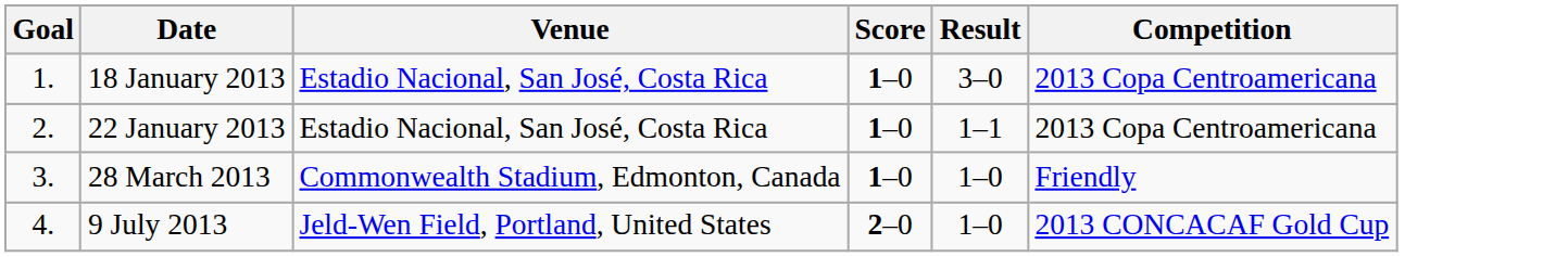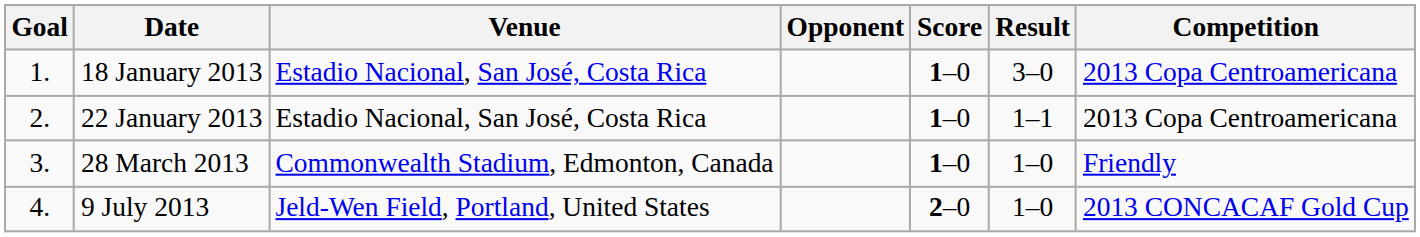+ column: Opponent
